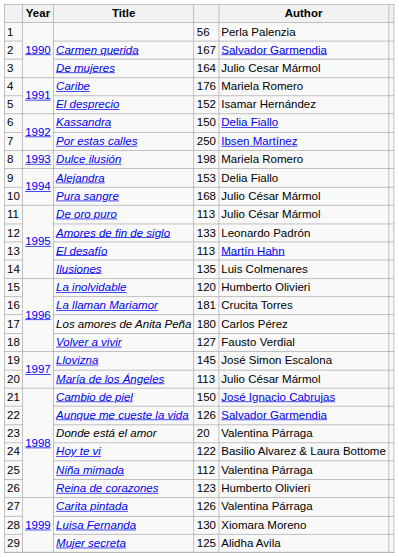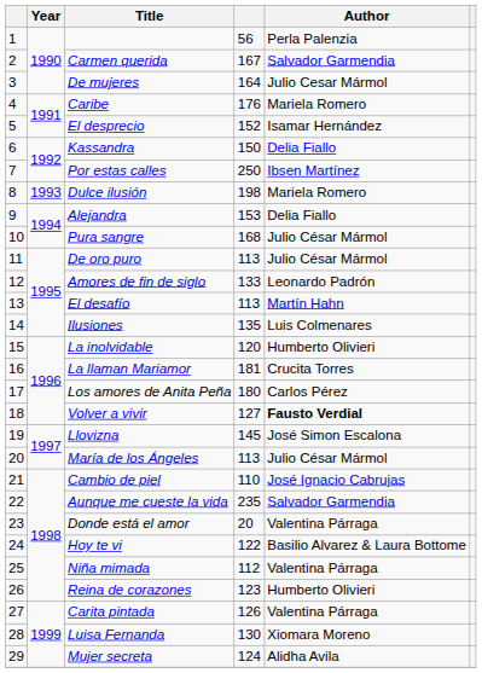Volver a vivir | Author: normal -> bold
Cambio de piel | column 4: 150 -> 110
Aunque me cueste la vida | column 4: 126 -> 235
Mujer secreta | column 4: 125 -> 124
